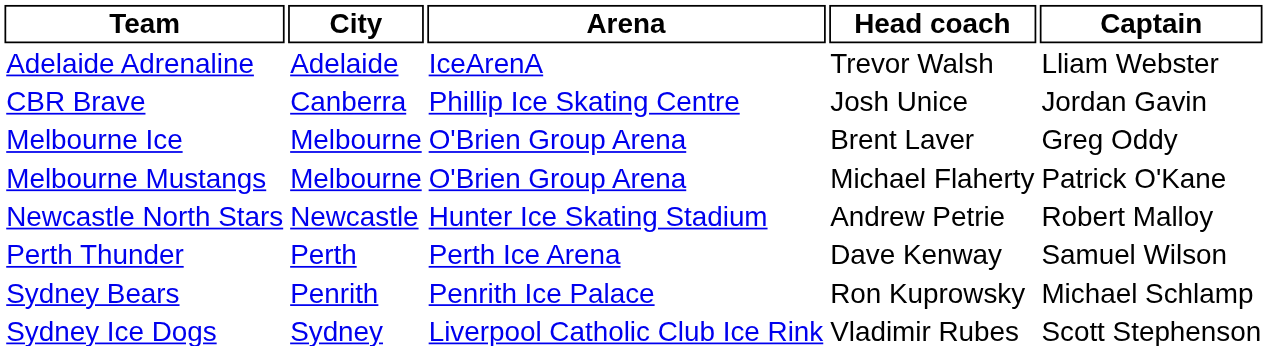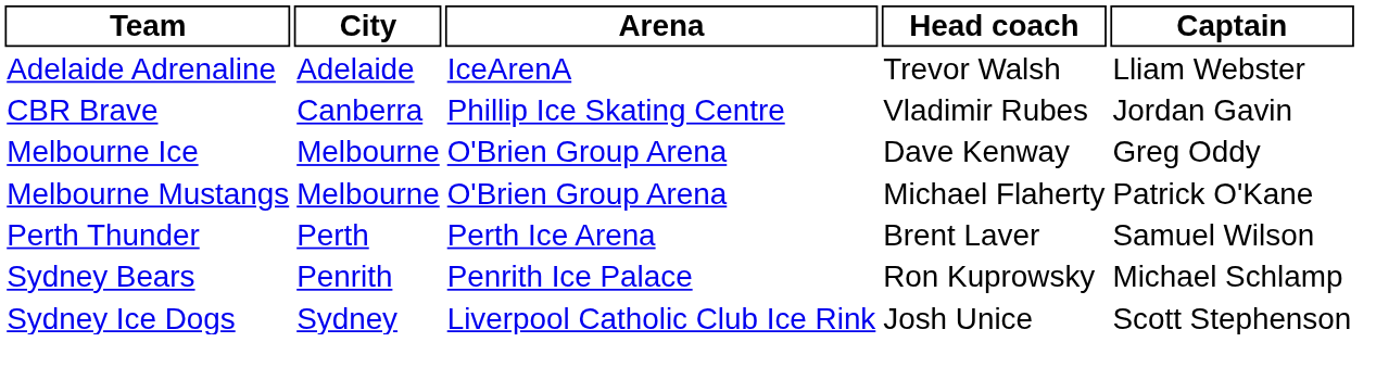CBR Brave | Head coach: Josh Unice -> Vladimir Rubes
Melbourne Ice | Head coach: Brent Laver -> Dave Kenway
- row: Newcastle North Stars | Newcastle | Hunter Ice Skating Stadium | Andrew Petrie | Robert Malloy
Perth Thunder | Head coach: Dave Kenway -> Brent Laver
Sydney Ice Dogs | Head coach: Vladimir Rubes -> Josh Unice
